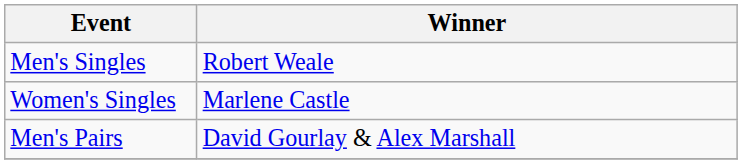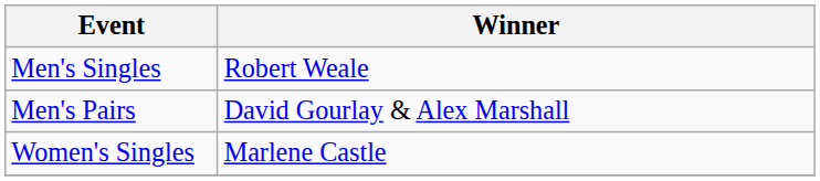rows swapped: Women's Singles <-> Men's Pairs
